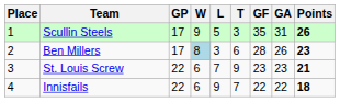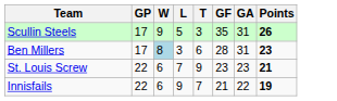- column: Place | 1 | 2 | 3 | 4
Ben Millers | GA: 26 -> 31
Innisfails | GF: 22 -> 21
Innisfails | Points: 18 -> 19
